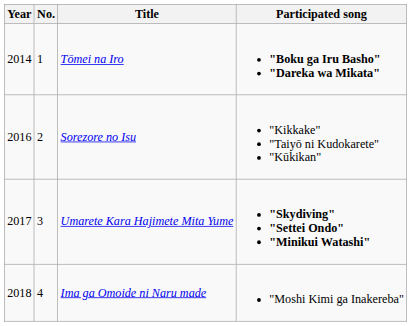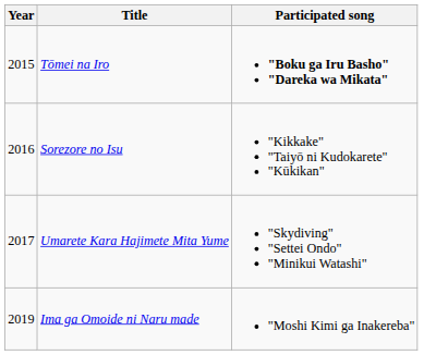- column: No. | 1 | 2 | 3 | 4
Tōmei na Iro | Year: 2014 -> 2015
Umarete Kara Hajimete Mita Yume | Participated song: bold -> normal
Ima ga Omoide ni Naru made | Year: 2018 -> 2019
